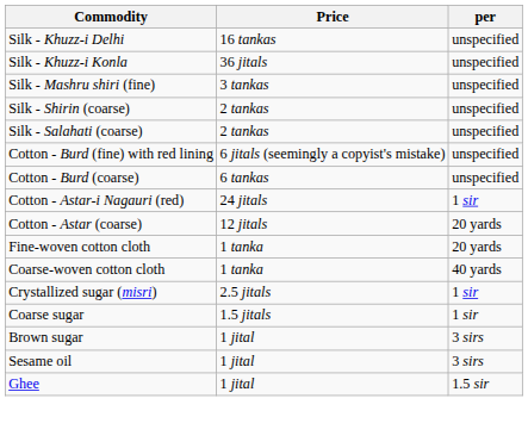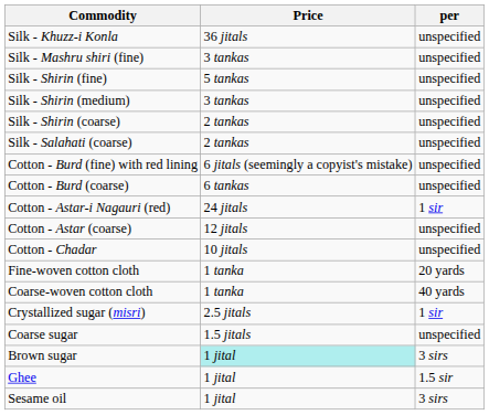- row: Silk - Khuzz-i Delhi | 16 tankas | unspecified
+ row: Silk - Shirin (fine) | 5 tankas | unspecified
+ row: Silk - Shirin (medium) | 3 tankas | unspecified
Cotton - Astar (coarse) | per: 20 yards -> unspecified
+ row: Cotton - Chadar | 10 jitals | unspecified
Coarse sugar | per: 1 sir -> unspecified
Brown sugar | Price: no background -> paleturquoise background
rows swapped: Ghee <-> Sesame oil
